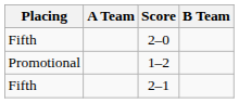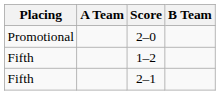2–0 | Placing: Fifth -> Promotional
1–2 | Placing: Promotional -> Fifth
